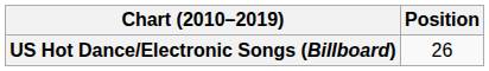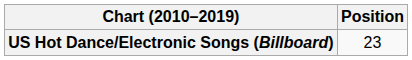US Hot Dance/Electronic Songs (Billboard) | Position: 26 -> 23
